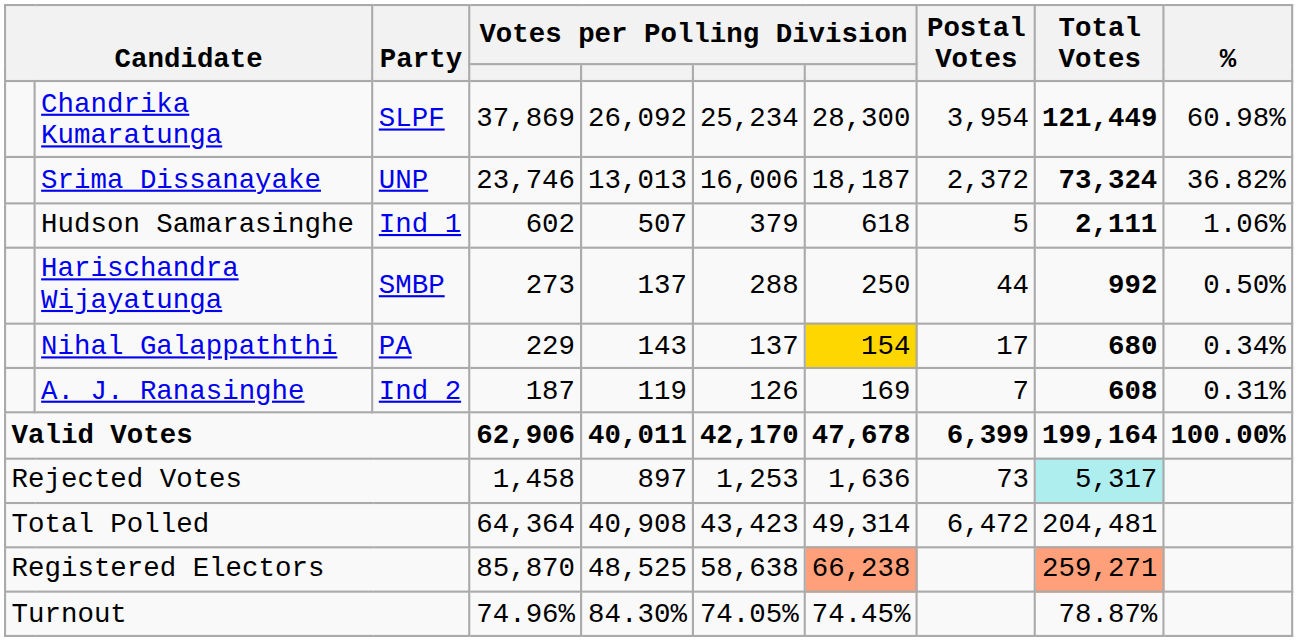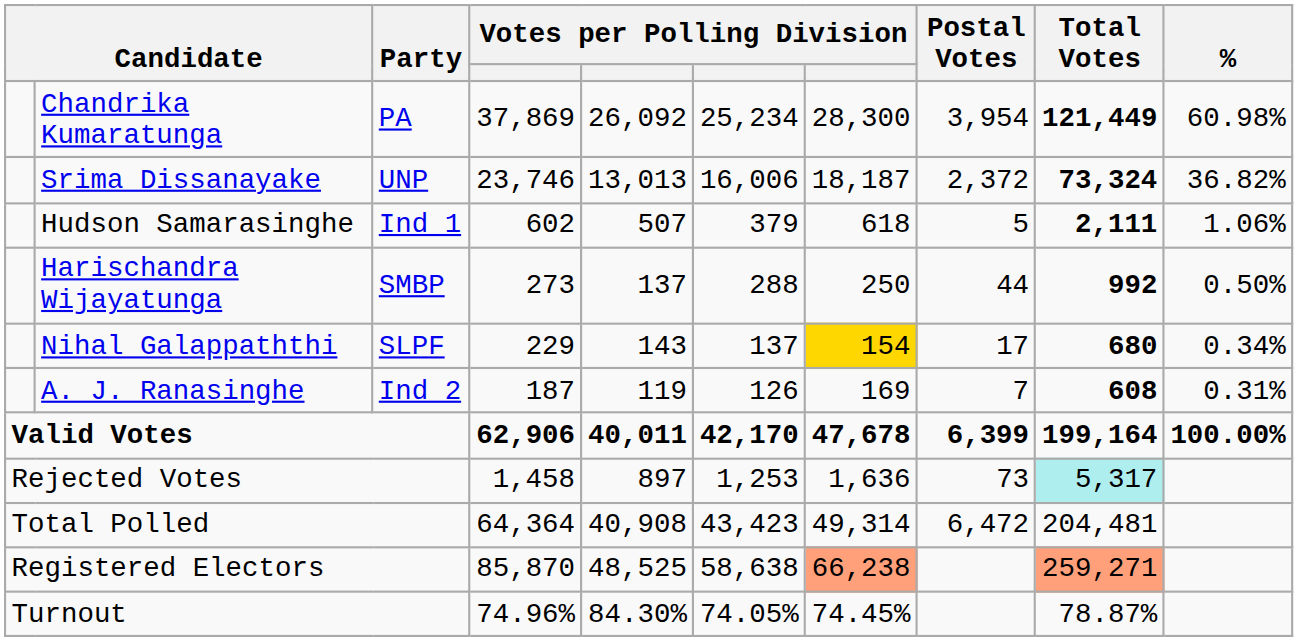Chandrika Kumaratunga | Party: SLPF -> PA
Nihal Galappaththi | Party: PA -> SLPF
